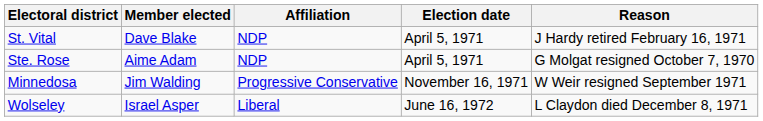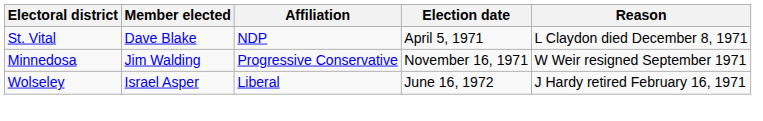St. Vital | Reason: J Hardy retired February 16, 1971 -> L Claydon died December 8, 1971
- row: Ste. Rose | Aime Adam | NDP | April 5, 1971 | G Molgat resigned October 7, 1970
Wolseley | Reason: L Claydon died December 8, 1971 -> J Hardy retired February 16, 1971
